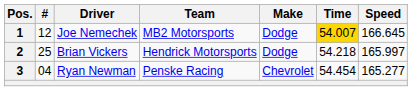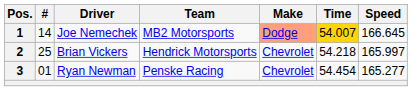1 | #: 12 -> 14
1 | Make: no background -> lightsalmon background
2 | Make: Dodge -> Chevrolet
3 | #: 04 -> 01
